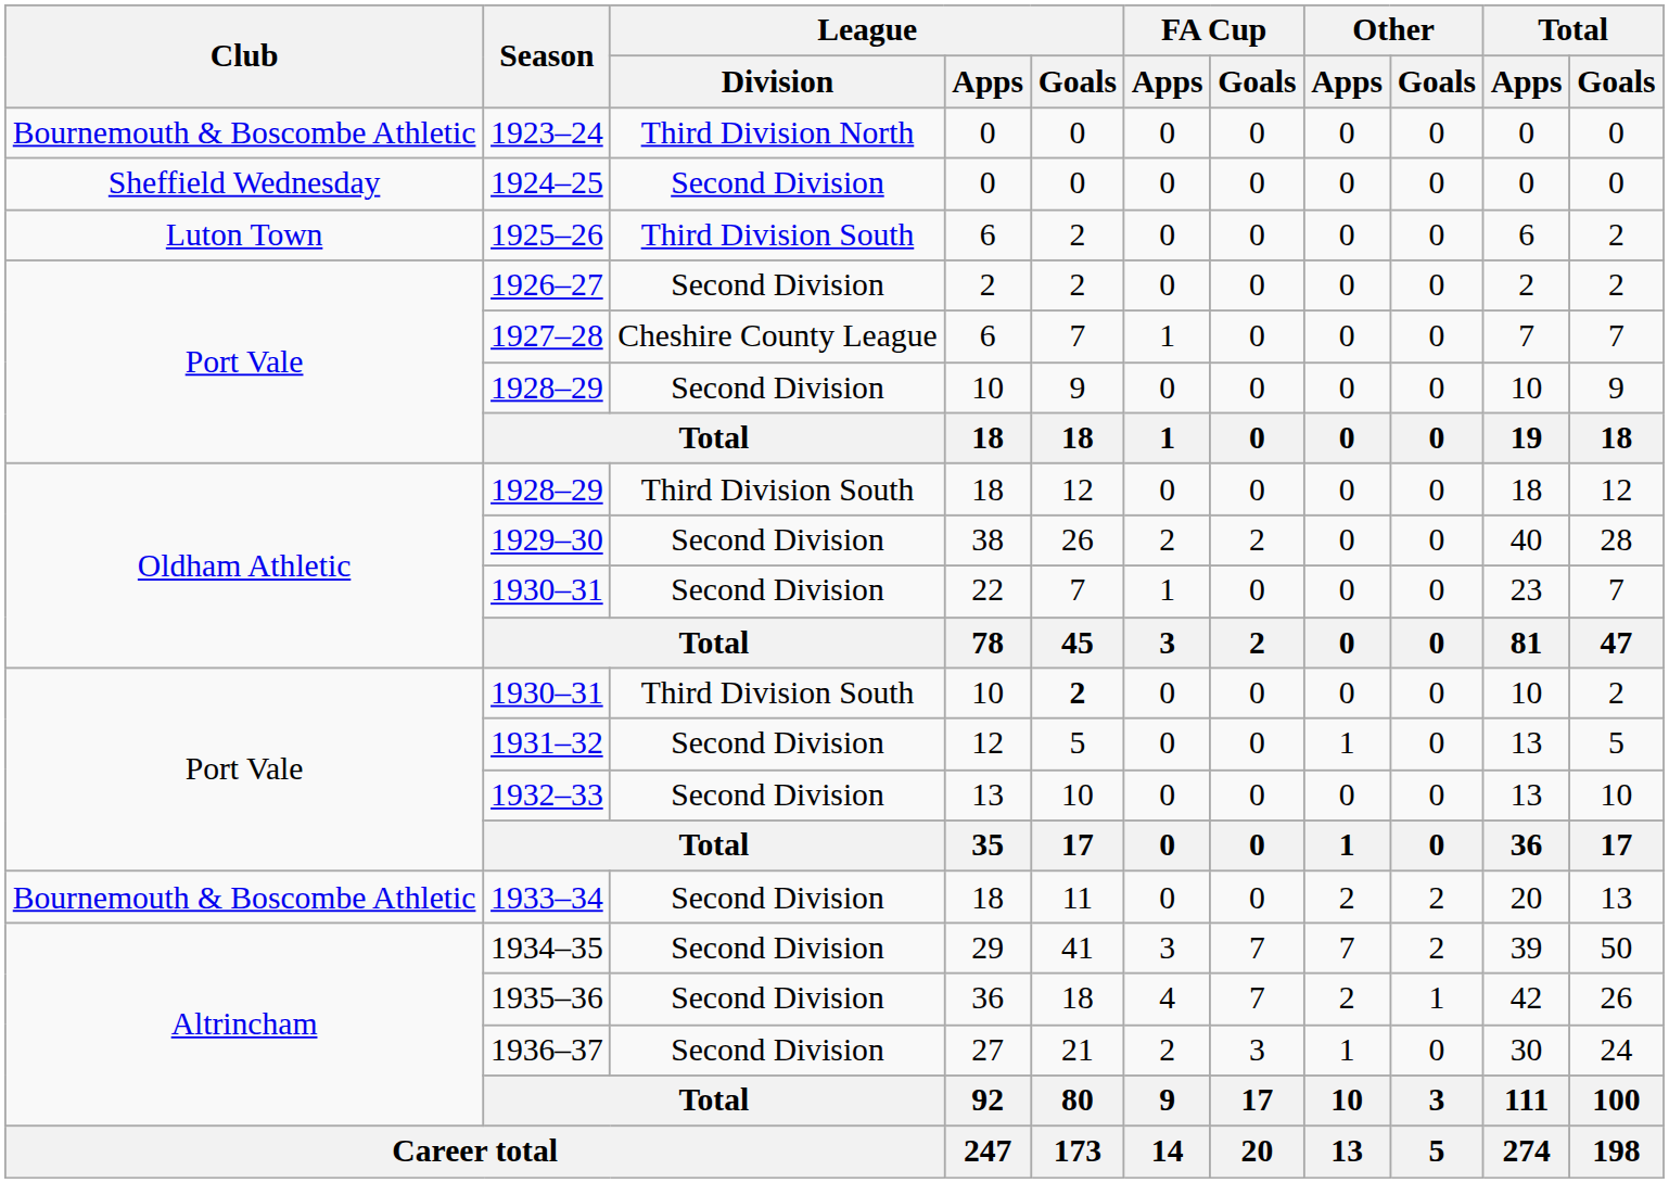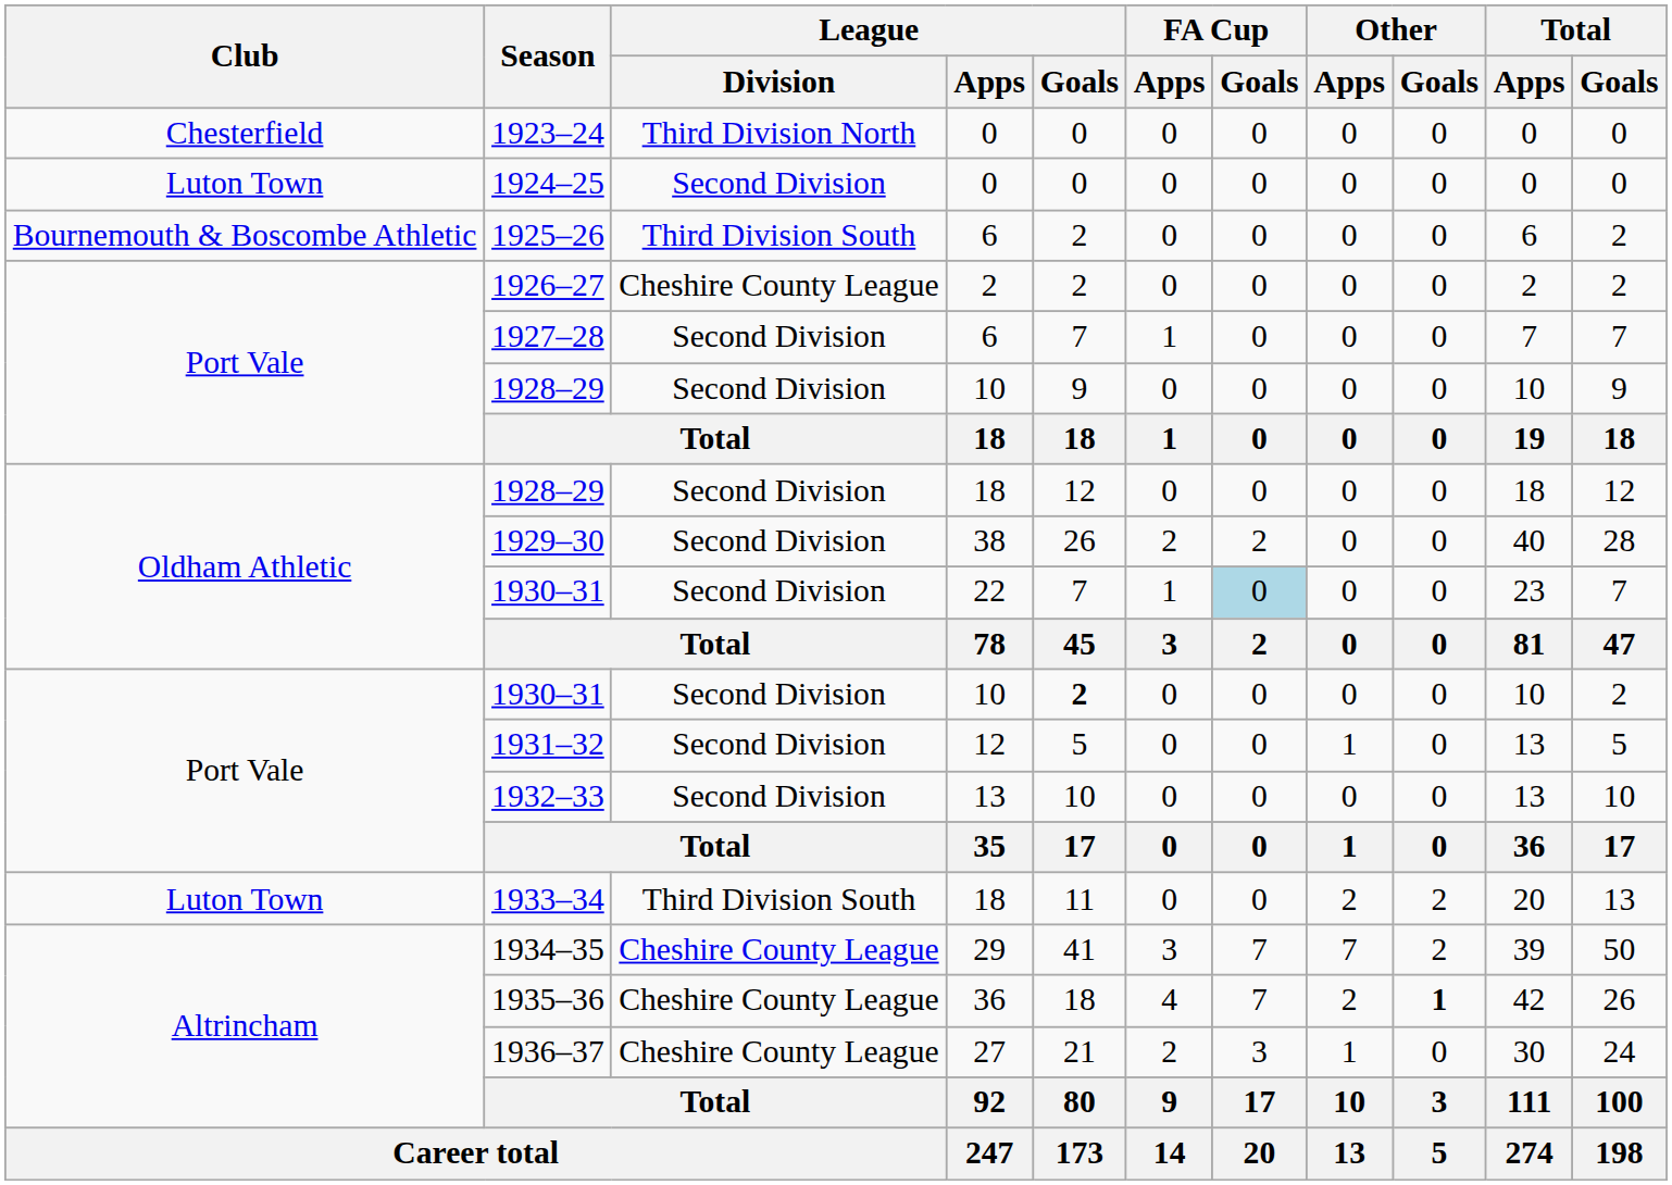1923–24 | Club: Bournemouth & Boscombe Athletic -> Chesterfield
1924–25 | Club: Sheffield Wednesday -> Luton Town
1925–26 | Club: Luton Town -> Bournemouth & Boscombe Athletic
1926–27 | League / Division: Second Division -> Cheshire County League
1927–28 | League / Division: Cheshire County League -> Second Division
1928–29 / 18 | League / Division: Third Division South -> Second Division
1930–31 / 22 | FA Cup / Goals: no background -> lightblue background
1930–31 / 10 | League / Division: Third Division South -> Second Division
1933–34 | Club: Bournemouth & Boscombe Athletic -> Luton Town
1933–34 | League / Division: Second Division -> Third Division South
1934–35 | League / Division: Second Division -> Cheshire County League
1935–36 | League / Division: Second Division -> Cheshire County League
1935–36 | Other / Goals: normal -> bold
1936–37 | League / Division: Second Division -> Cheshire County League
